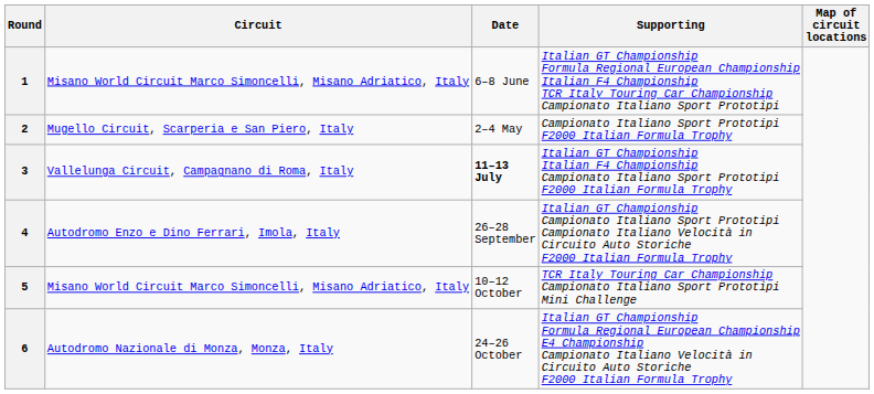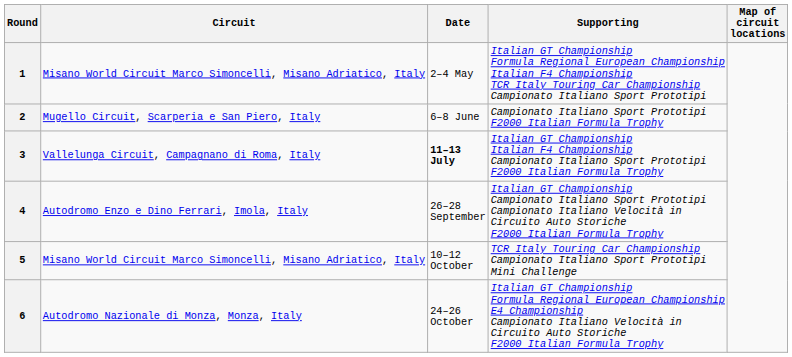1 | Date: 6–8 June -> 2–4 May
2 | Date: 2–4 May -> 6–8 June
